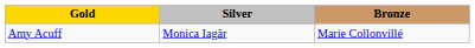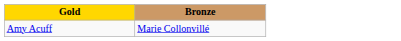- column: Silver | Monica Iagăr
